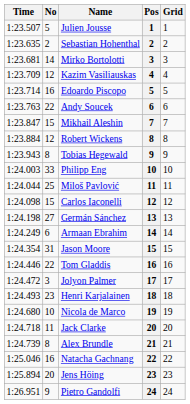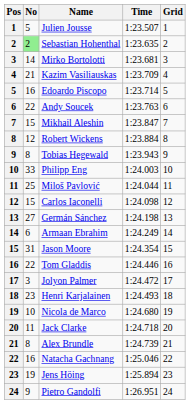columns swapped: Pos <-> Time
Sebastian Hohenthal | No: no background -> lightgreen background
Kazim Vasiliauskas | No: 12 -> 21
Jens Höing | No: 20 -> 19
